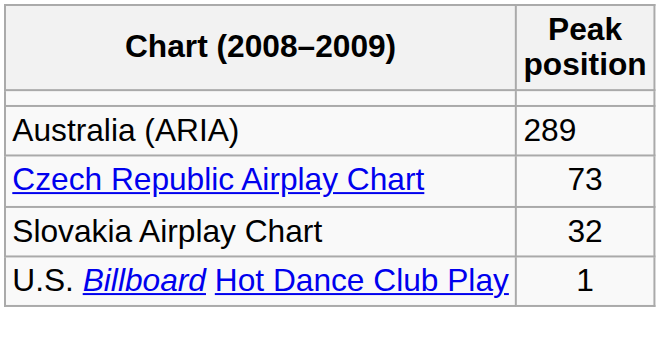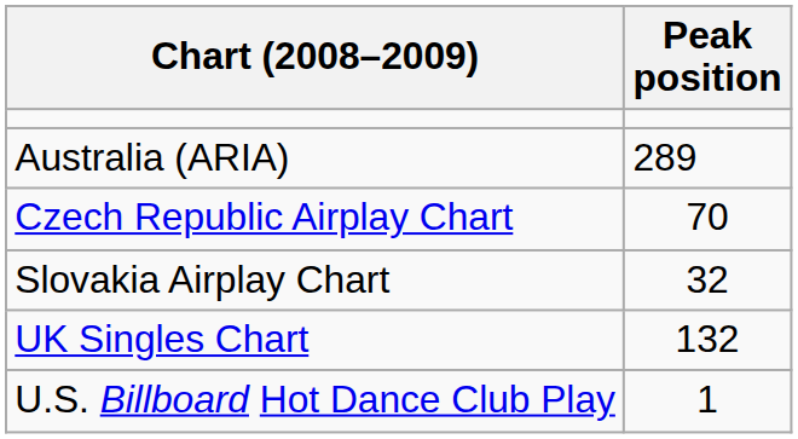Czech Republic Airplay Chart | Peak position: 73 -> 70
+ row: UK Singles Chart | 132
